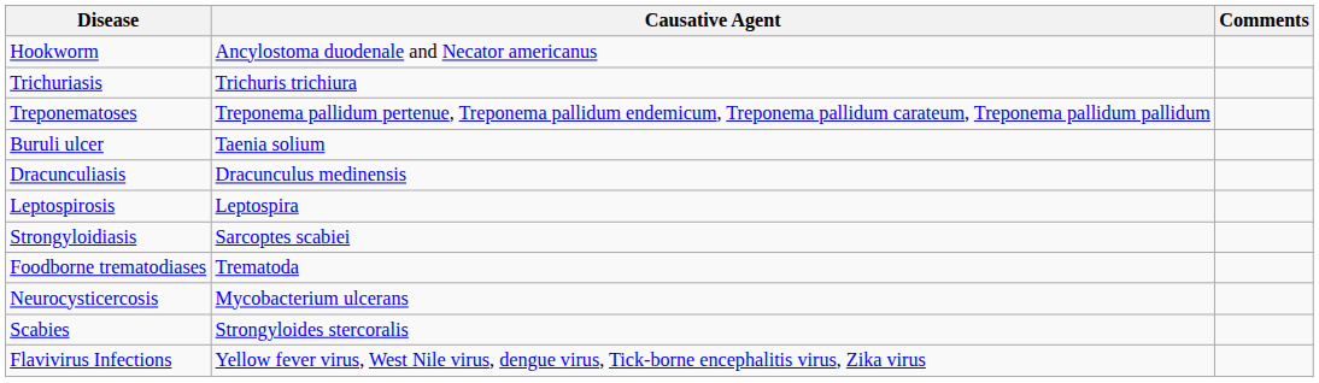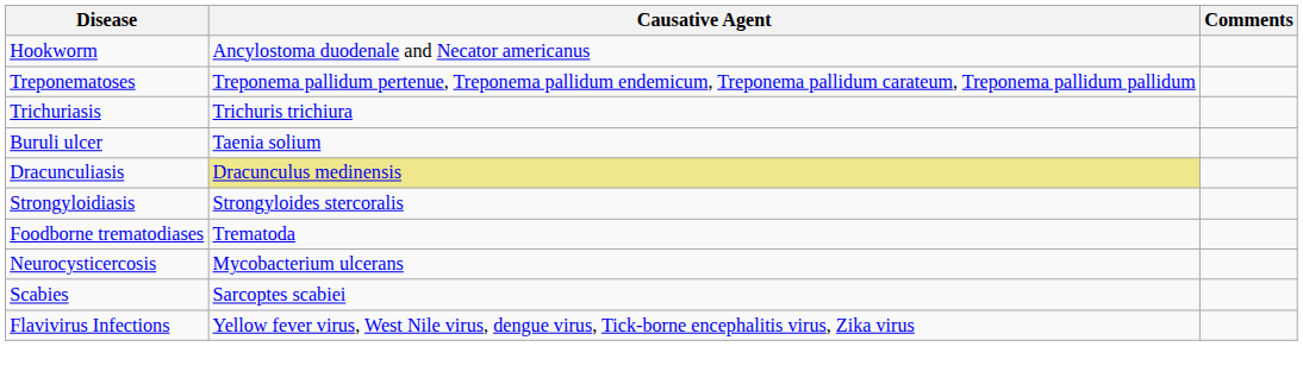rows swapped: Trichuriasis <-> Treponematoses
Dracunculiasis | Causative Agent: no background -> khaki background
- row: Leptospirosis | Leptospira
Strongyloidiasis | Causative Agent: Sarcoptes scabiei -> Strongyloides stercoralis
Scabies | Causative Agent: Strongyloides stercoralis -> Sarcoptes scabiei
